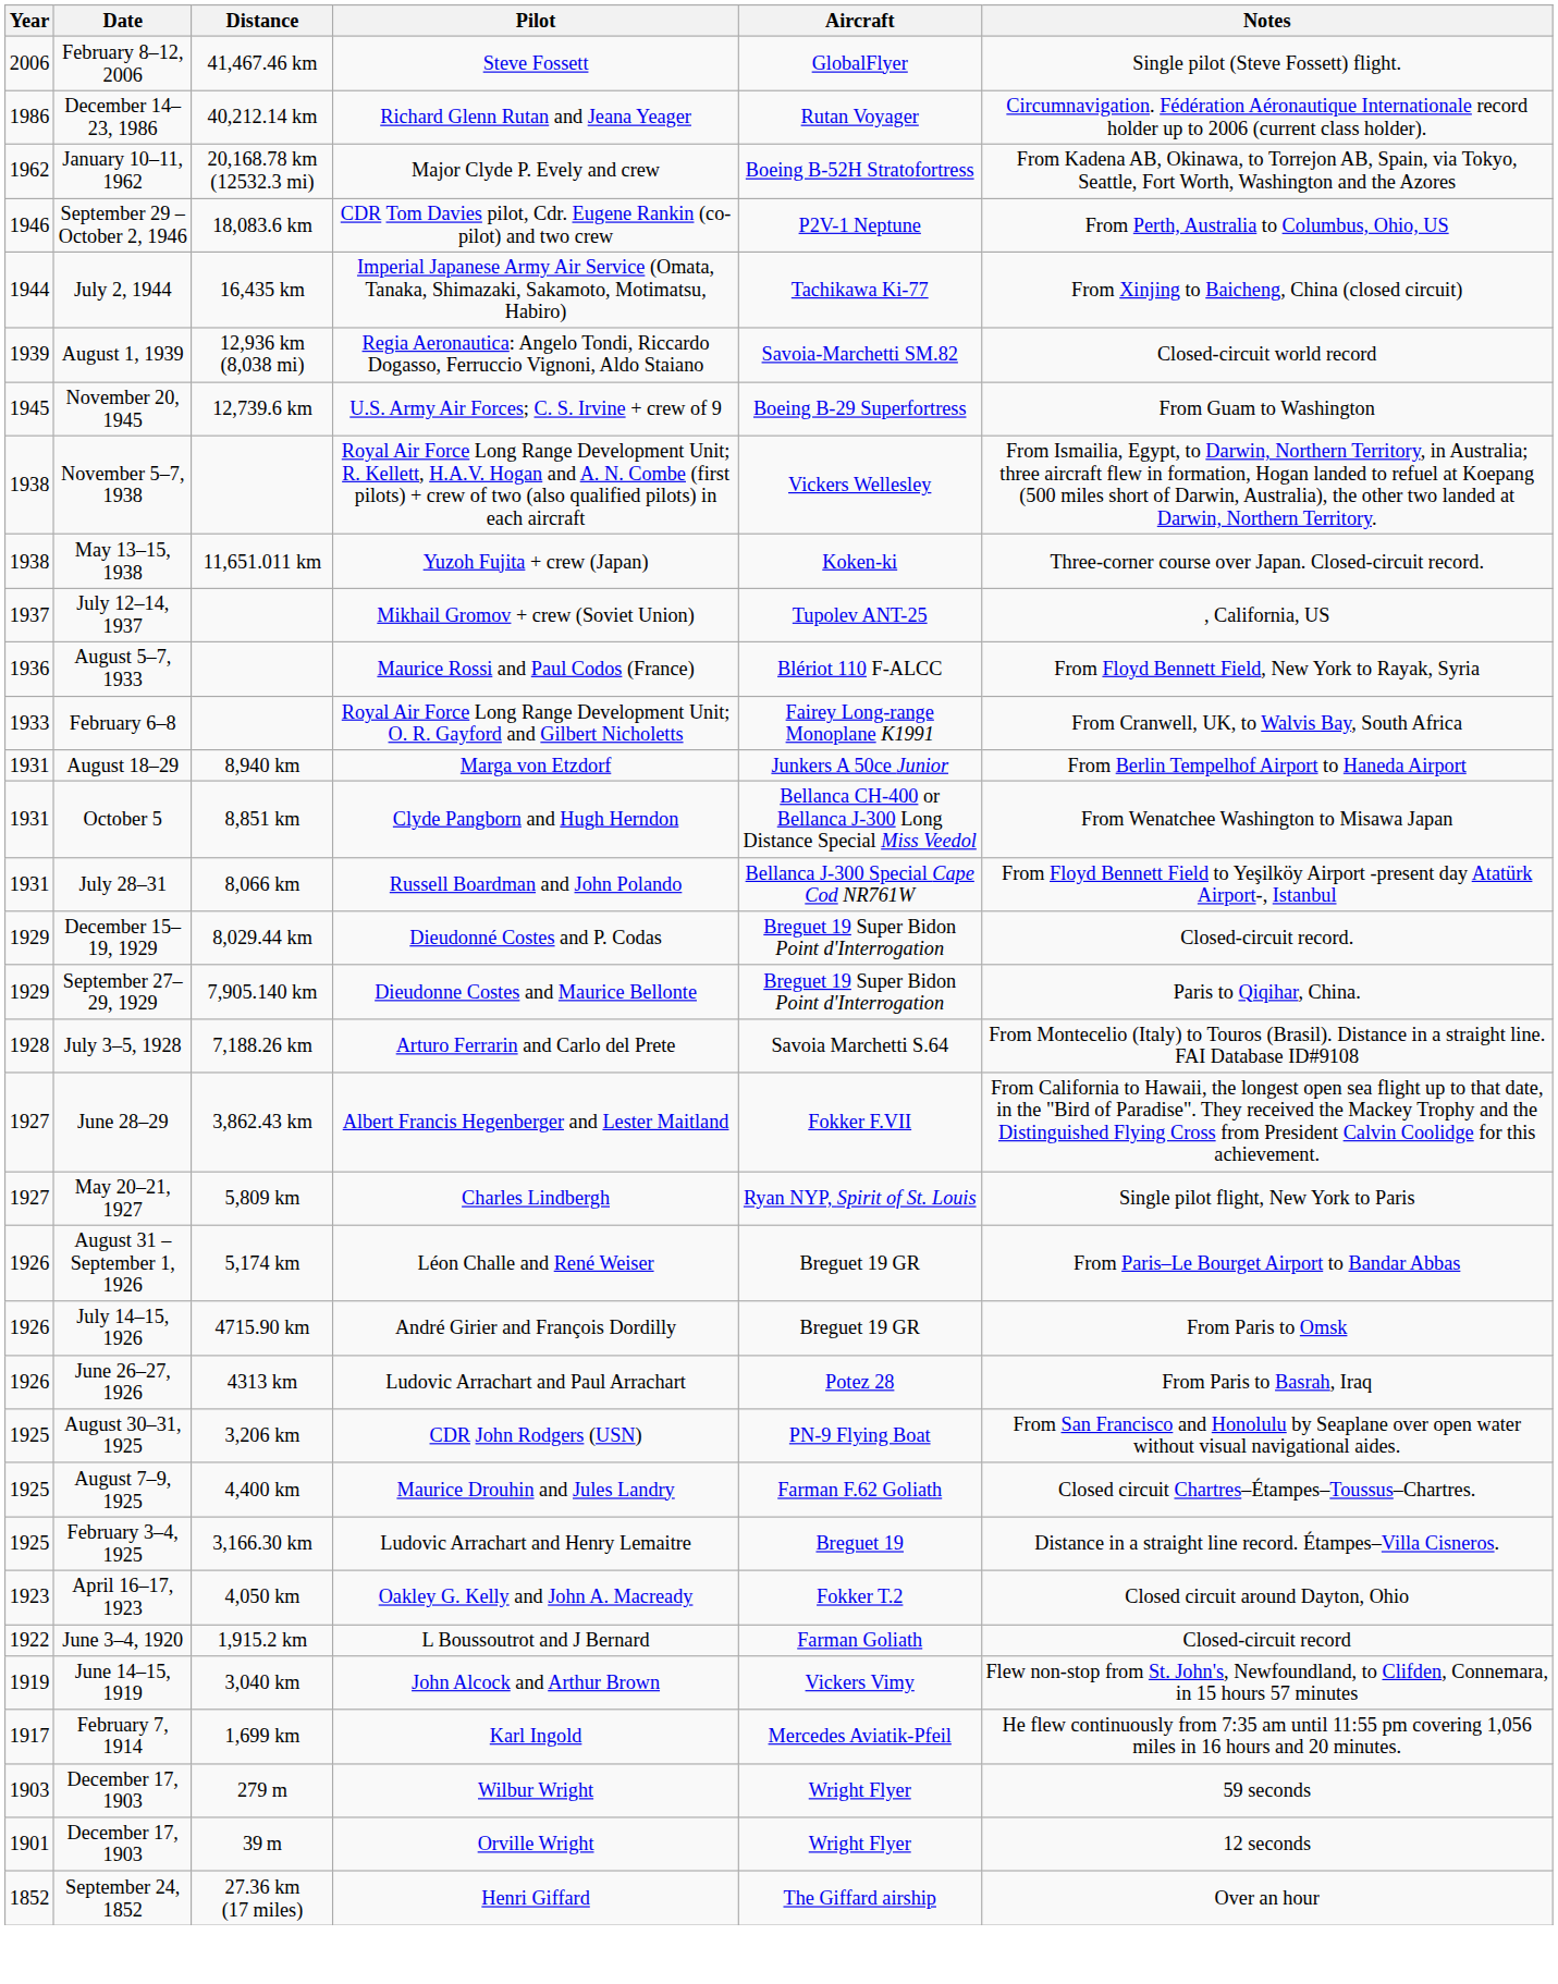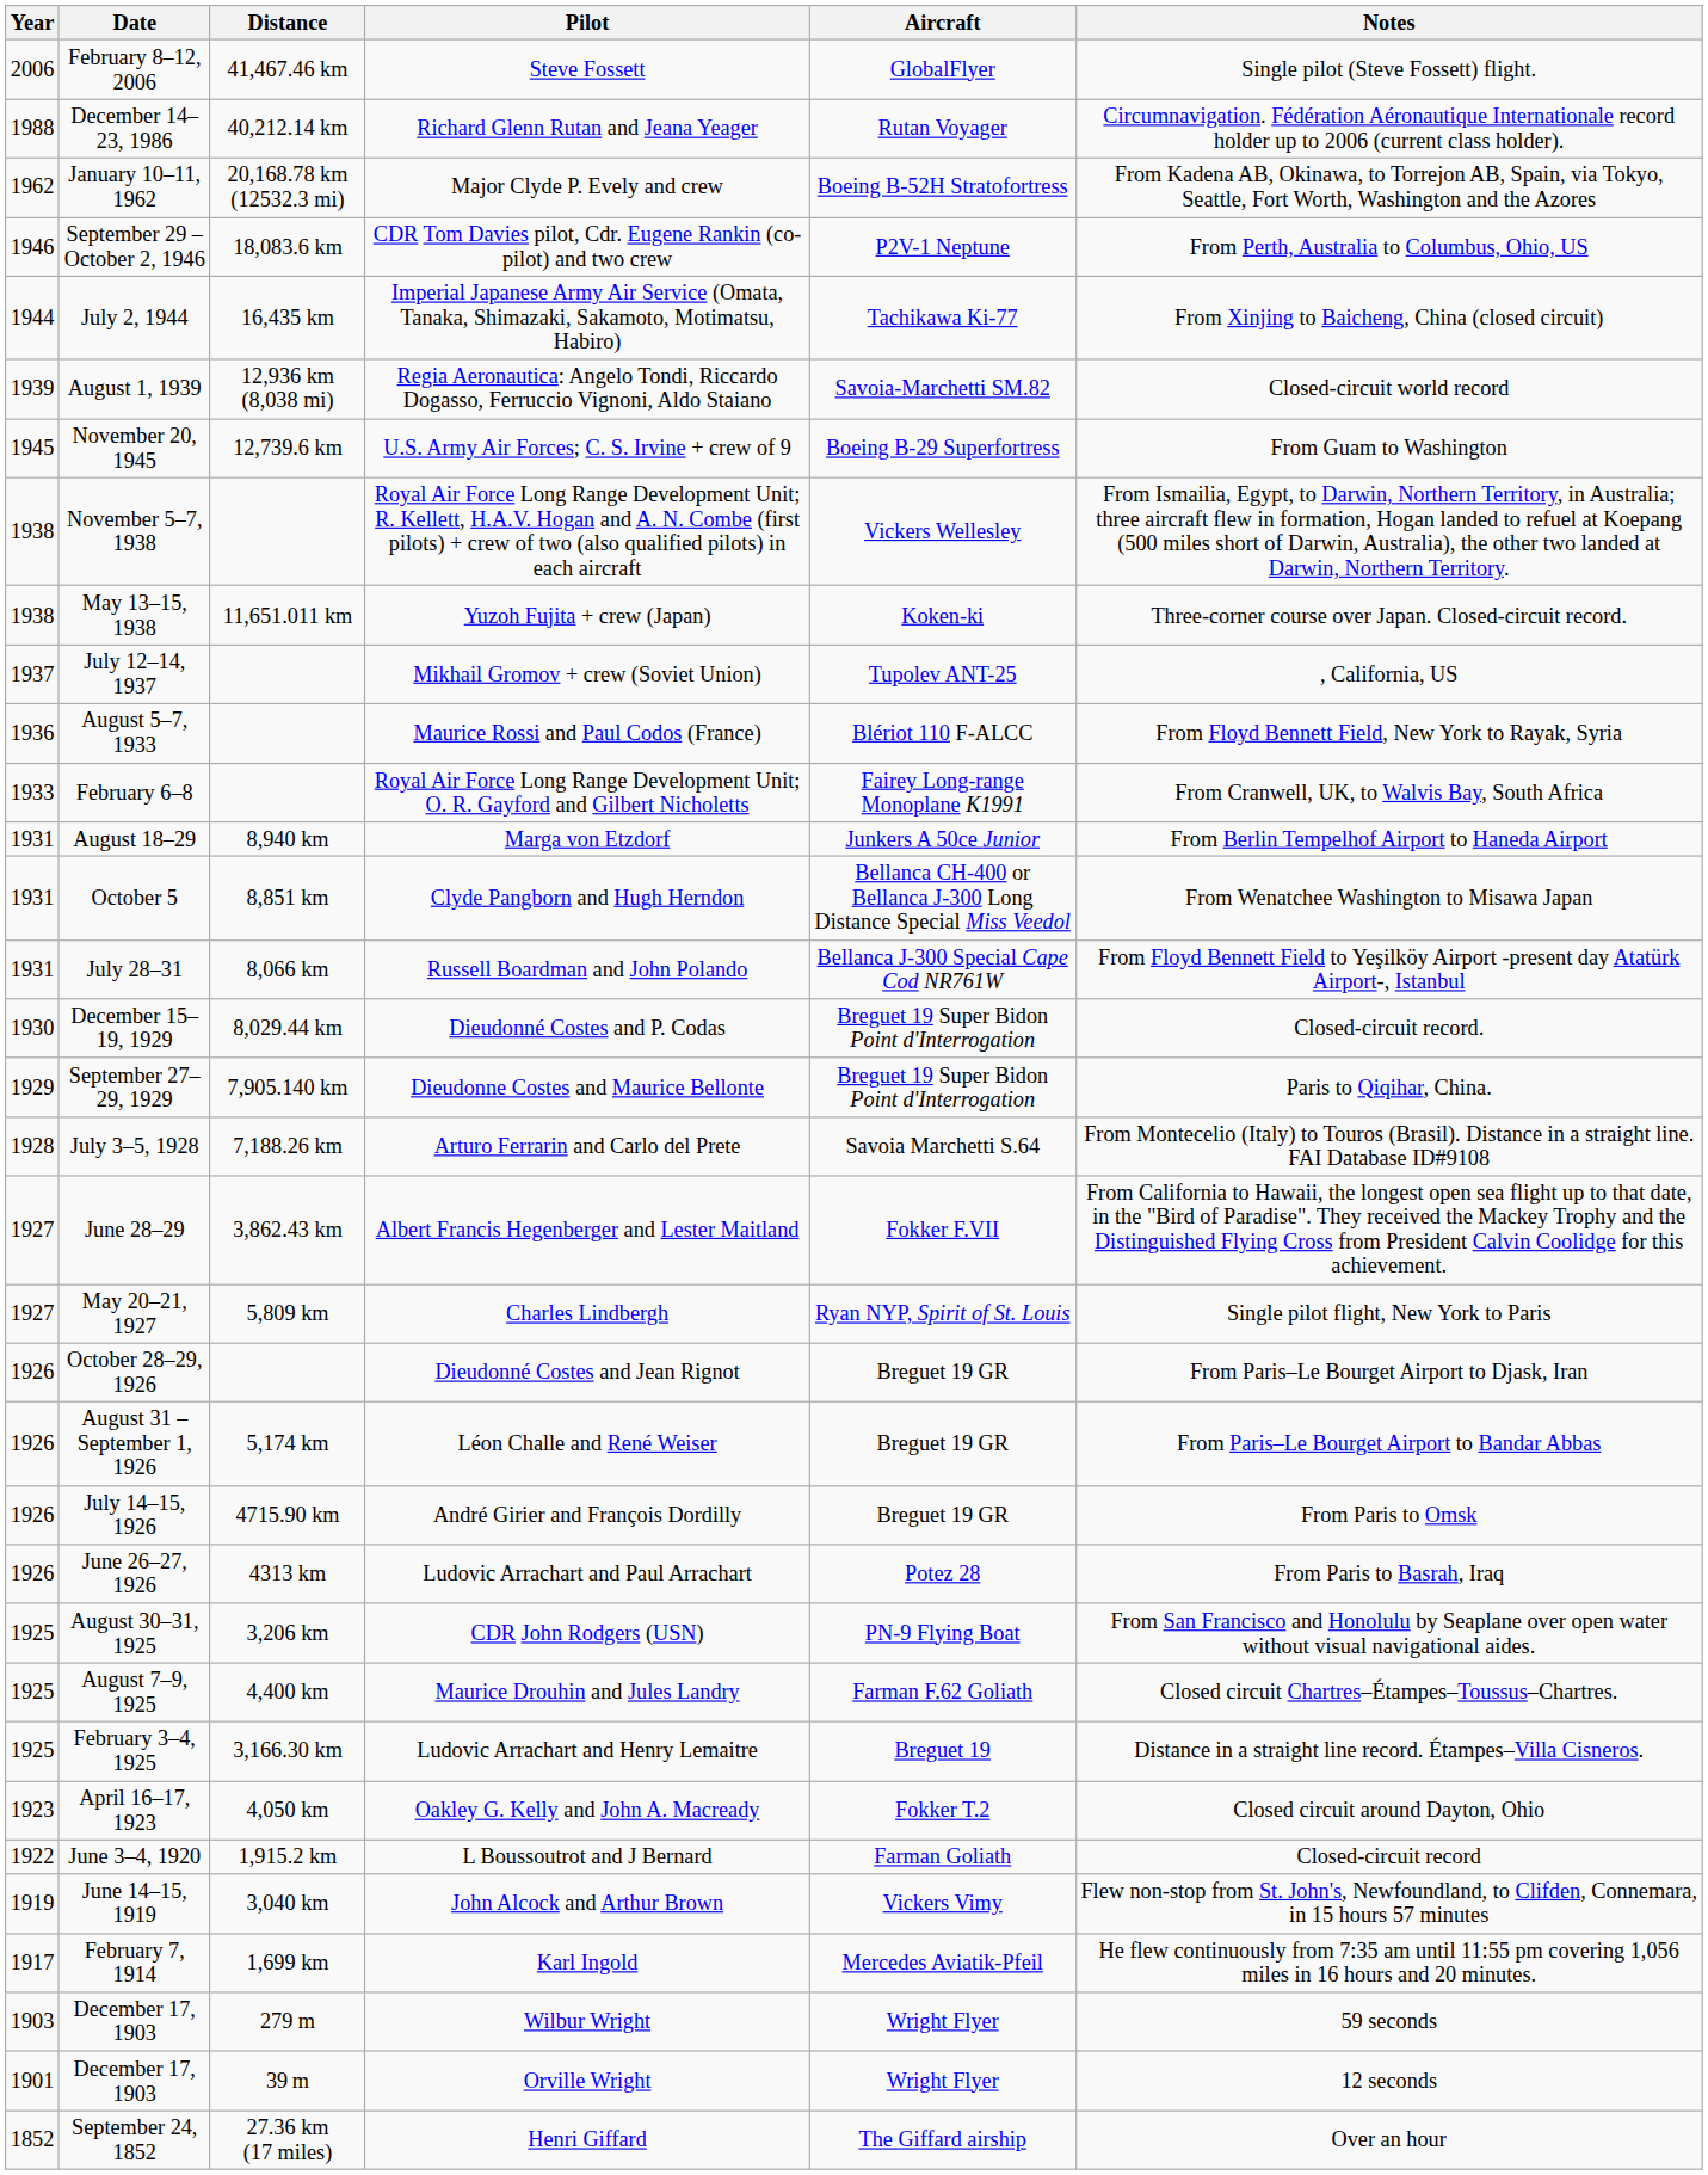Richard Glenn Rutan and Jeana Yeager | Year: 1986 -> 1988
Dieudonné Costes and P. Codas | Year: 1929 -> 1930
+ row: 1926 | October 28–29, 1926 | Dieudonné Costes and Jean Rignot | Breguet 19 GR | From Paris–Le Bourget Airport to Djask, Iran
